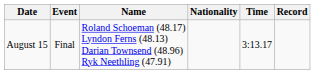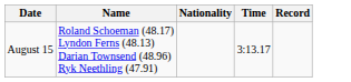- column: Event | Final
